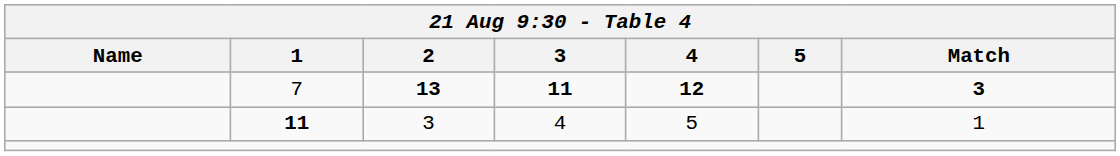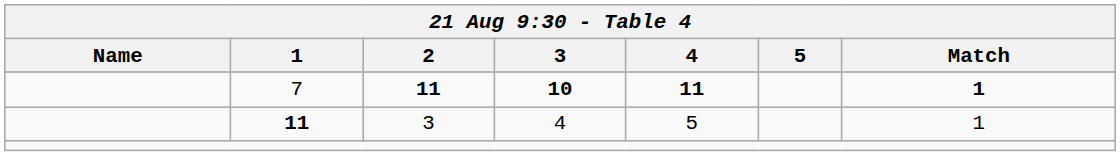7 | 2: 13 -> 11
7 | 3: 11 -> 10
7 | 4: 12 -> 11
7 | Match: 3 -> 1
